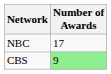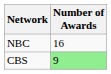NBC | Number of Awards: 17 -> 16
